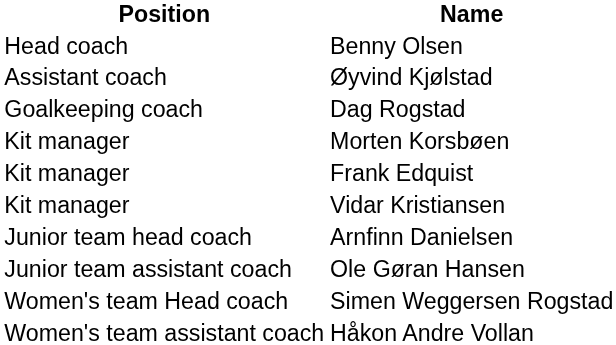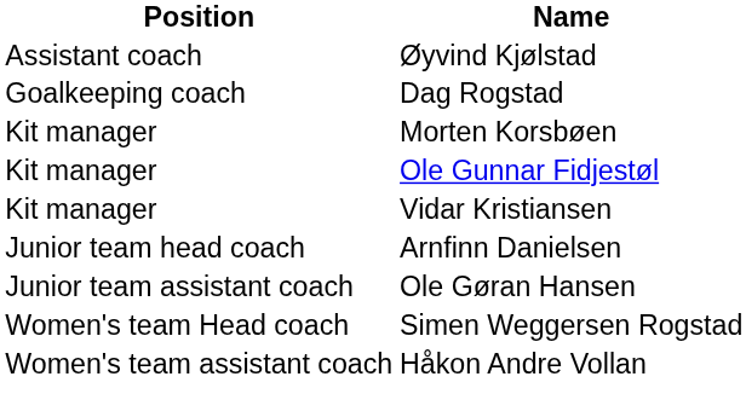- row: Head coach | Benny Olsen
+ row: Kit manager | Ole Gunnar Fidjestøl
- row: Kit manager | Frank Edquist
